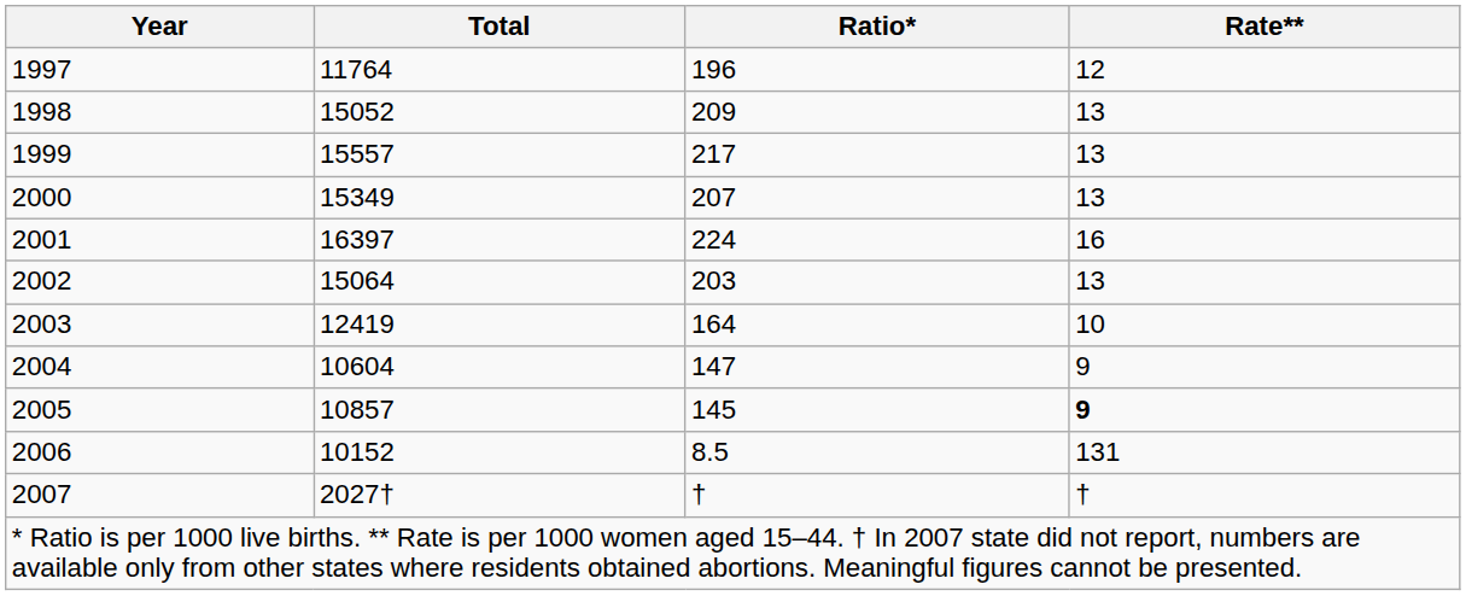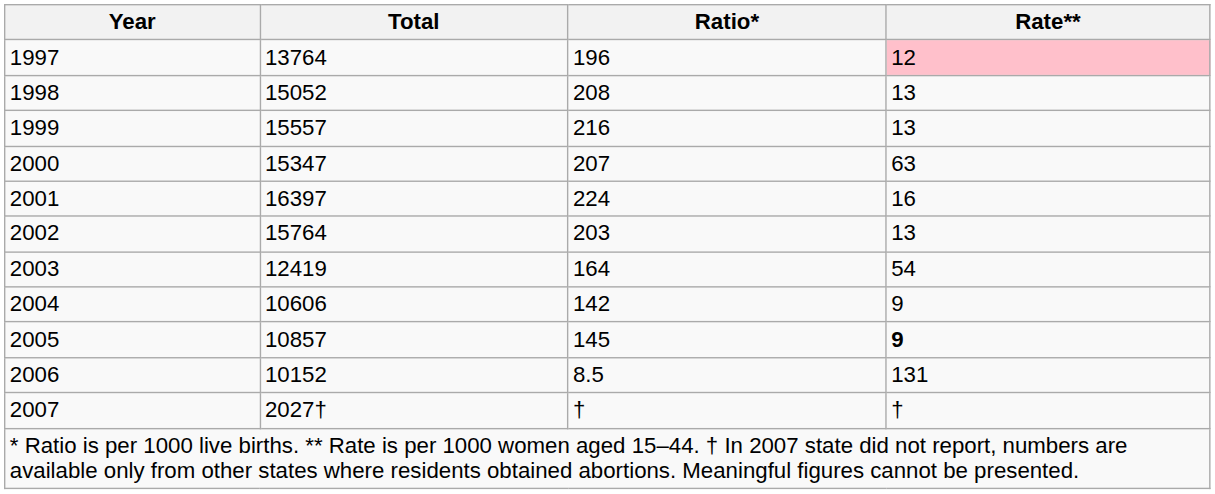1997 | Total: 11764 -> 13764
1997 | Rate**: no background -> pink background
1998 | Ratio*: 209 -> 208
1999 | Ratio*: 217 -> 216
2000 | Total: 15349 -> 15347
2000 | Rate**: 13 -> 63
2002 | Total: 15064 -> 15764
2003 | Rate**: 10 -> 54
2004 | Total: 10604 -> 10606
2004 | Ratio*: 147 -> 142
